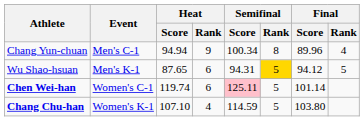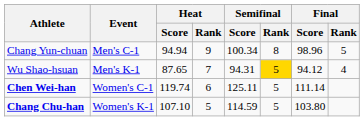Chang Yun-chuan | Final / Score: 89.96 -> 98.96
Chang Yun-chuan | Final / Rank: 4 -> 5
Wu Shao-hsuan | Heat / Rank: 6 -> 7
Wu Shao-hsuan | Final / Rank: 5 -> 4
Chen Wei-han | Semifinal / Score: pink background -> no background
Chen Wei-han | Final / Score: 101.14 -> 111.14
Chang Chu-han | Heat / Rank: 4 -> 5
